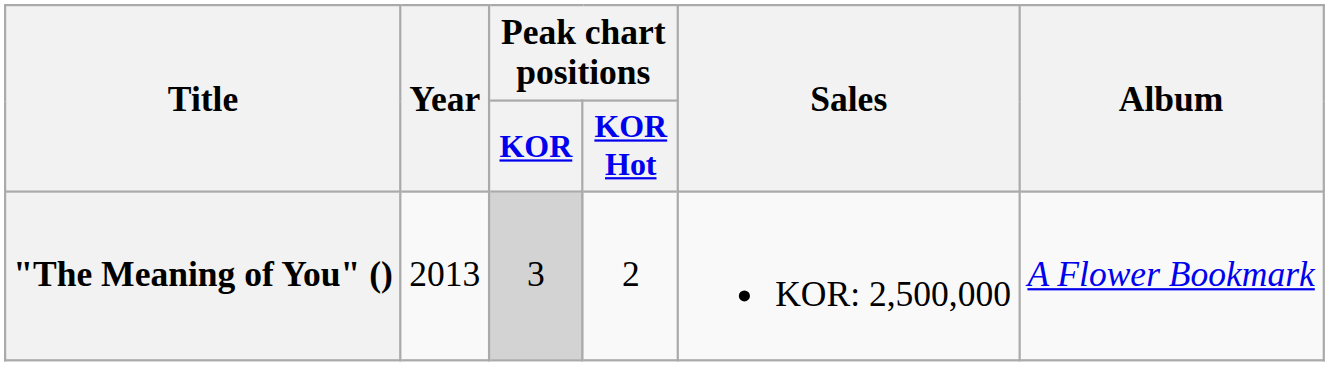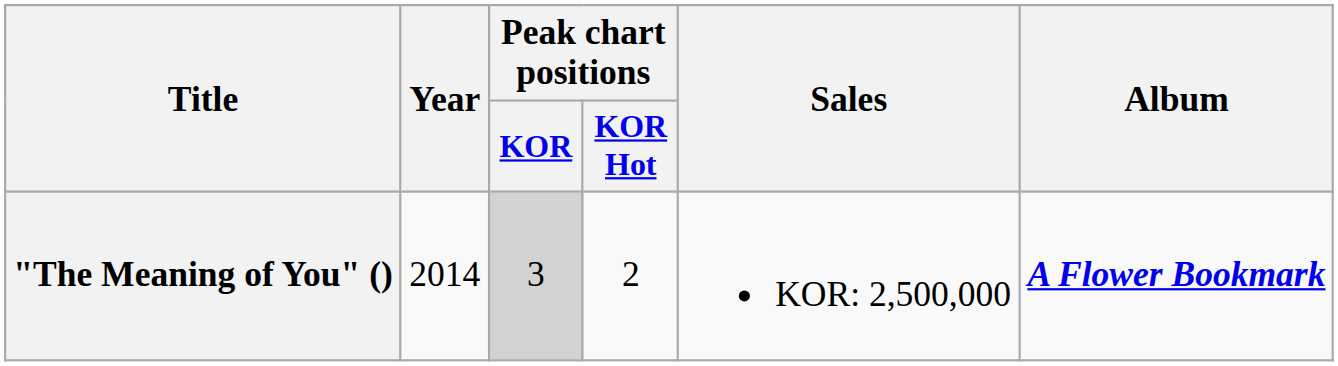"The Meaning of You" () | Year: 2013 -> 2014
"The Meaning of You" () | Album: normal -> bold
